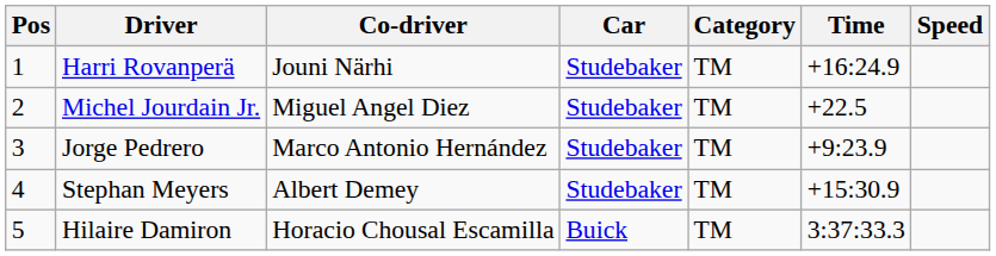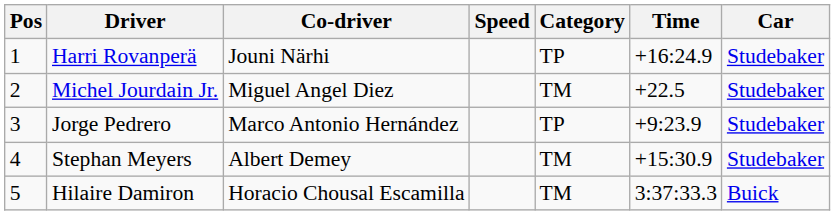columns swapped: Car <-> Speed
Harri Rovanperä | Category: TM -> TP
Jorge Pedrero | Category: TM -> TP
